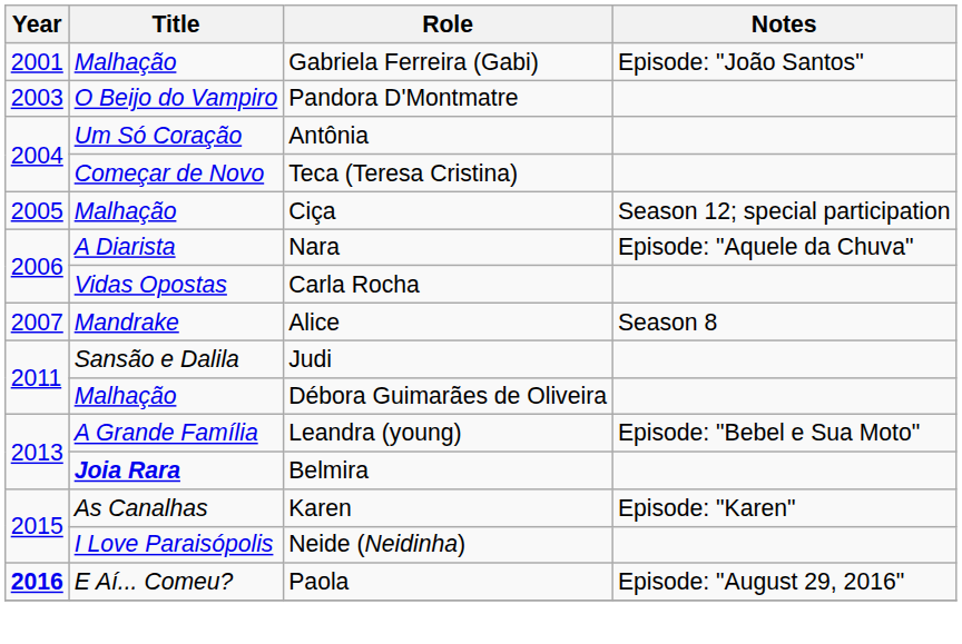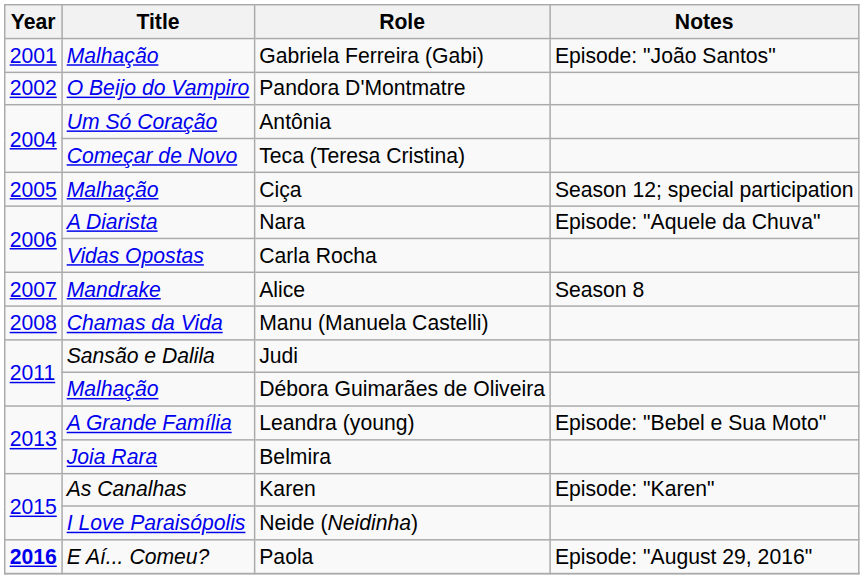Pandora D'Montmatre | Year: 2003 -> 2002
+ row: 2008 | Chamas da Vida | Manu (Manuela Castelli)
Belmira | Title: bold -> normal
